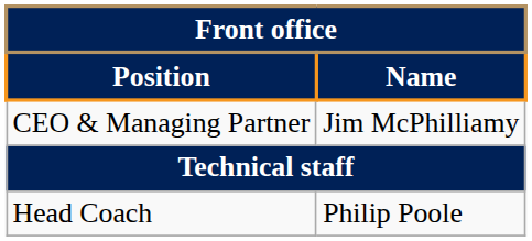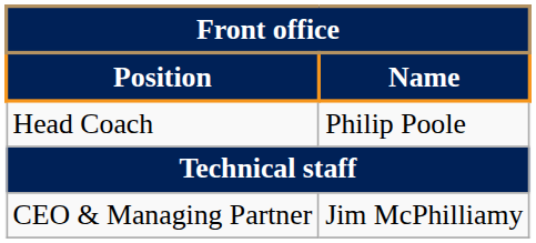rows swapped: CEO & Managing Partner <-> Head Coach
